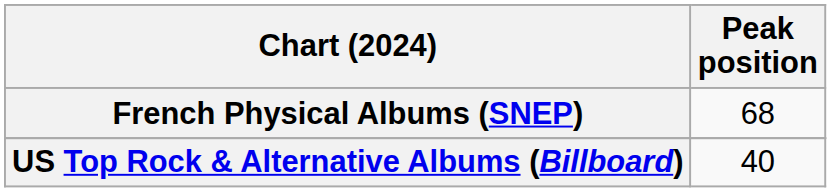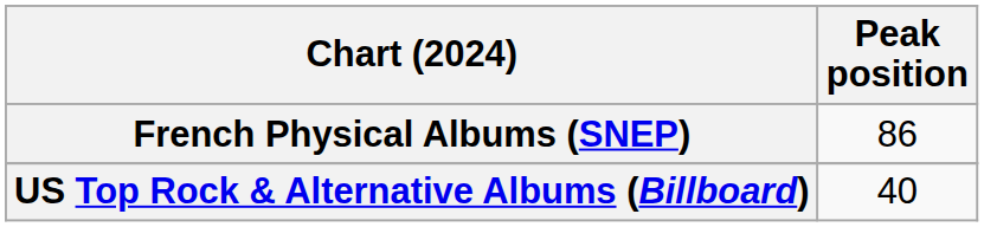French Physical Albums (SNEP) | Peak position: 68 -> 86
